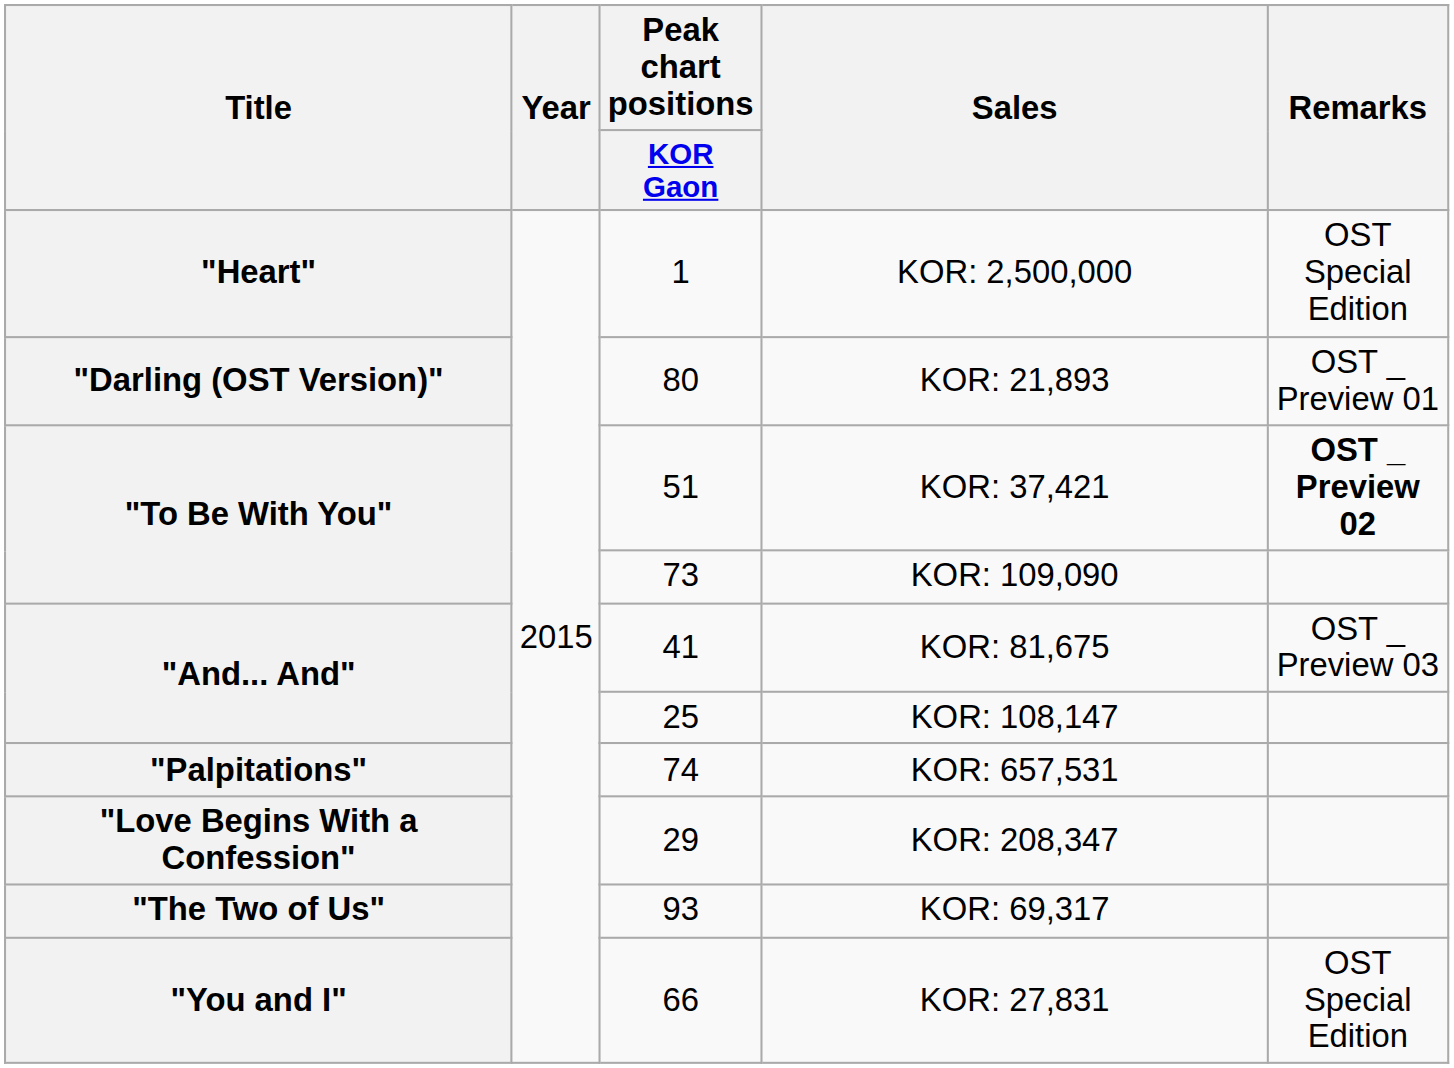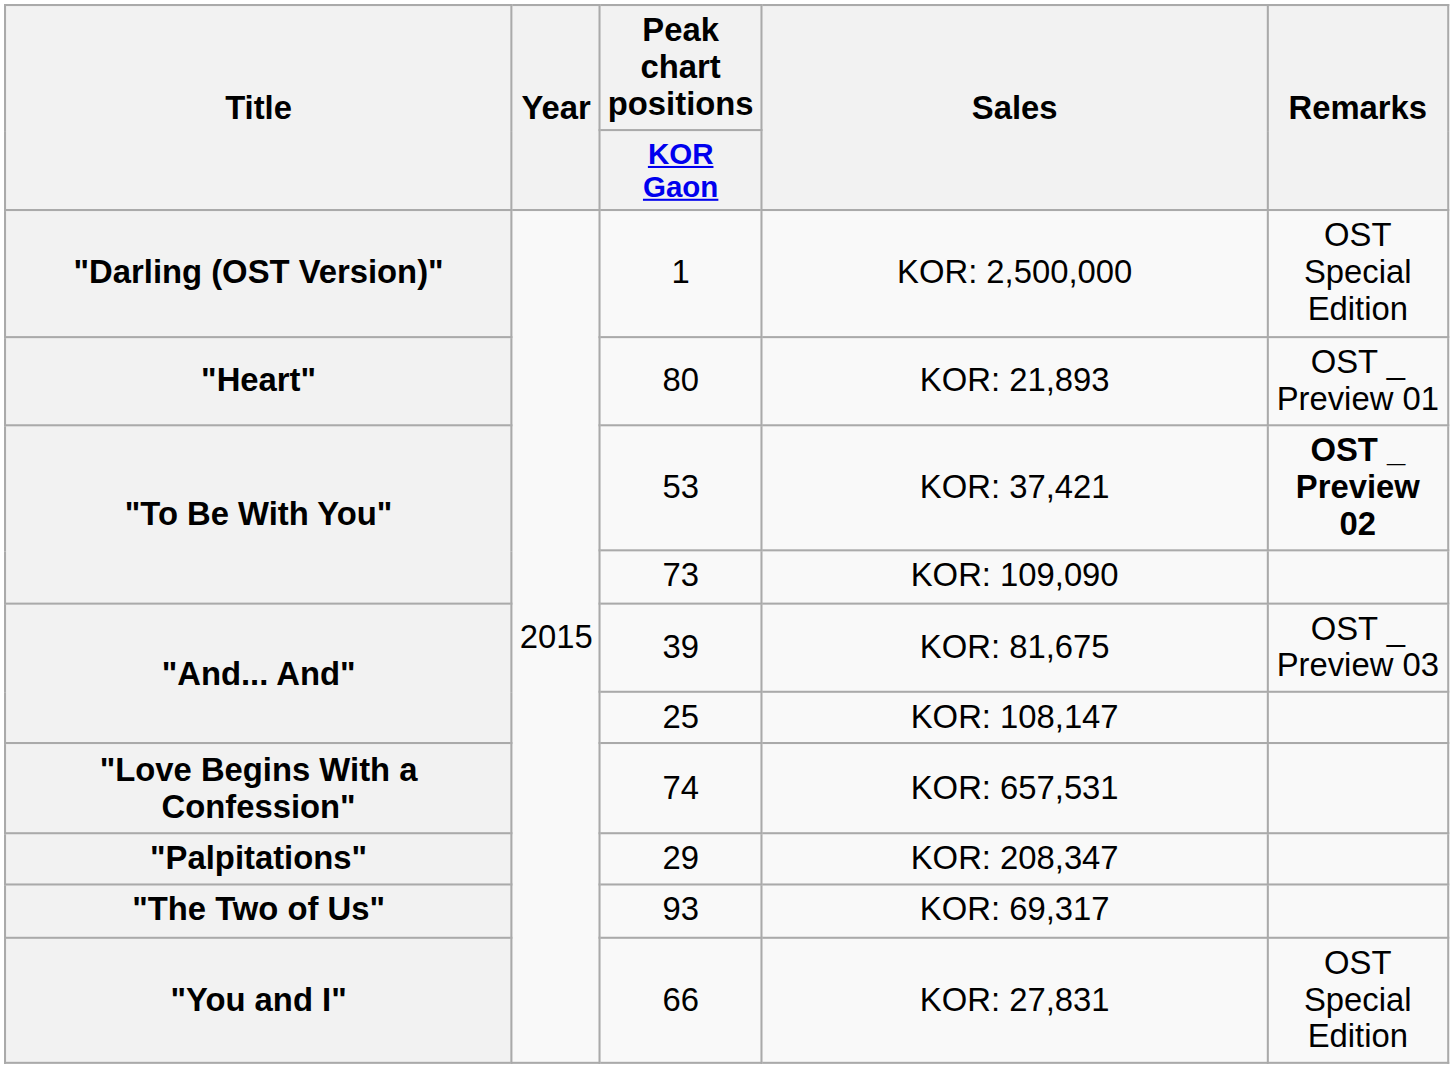KOR: 2,500,000 | Title: "Heart" -> "Darling (OST Version)"
KOR: 21,893 | Title: "Darling (OST Version)" -> "Heart"
KOR: 37,421 | Peak chart positions / KOR Gaon: 51 -> 53
KOR: 81,675 | Peak chart positions / KOR Gaon: 41 -> 39
KOR: 657,531 | Title: "Palpitations" -> "Love Begins With a Confession"
KOR: 208,347 | Title: "Love Begins With a Confession" -> "Palpitations"
